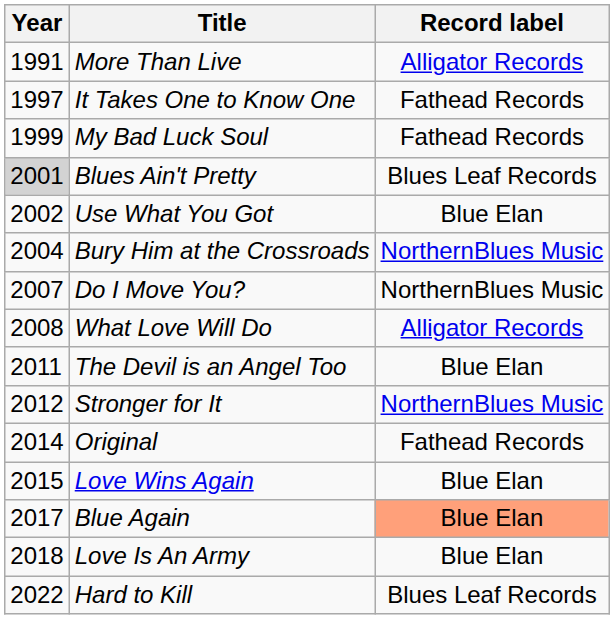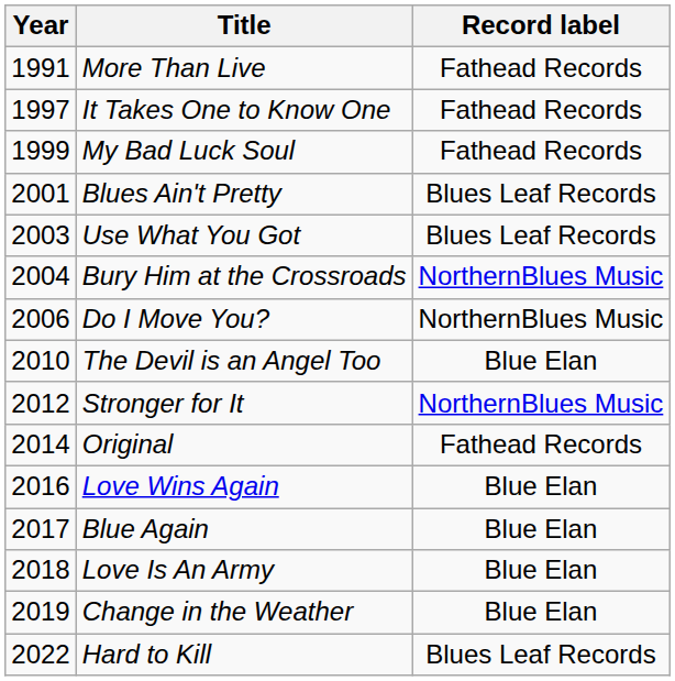More Than Live | Record label: Alligator Records -> Fathead Records
Blues Ain't Pretty | Year: lightgrey background -> no background
Use What You Got | Year: 2002 -> 2003
Use What You Got | Record label: Blue Elan -> Blues Leaf Records
Do I Move You? | Year: 2007 -> 2006
- row: 2008 | What Love Will Do | Alligator Records
The Devil is an Angel Too | Year: 2011 -> 2010
Love Wins Again | Year: 2015 -> 2016
Blue Again | Record label: lightsalmon background -> no background
+ row: 2019 | Change in the Weather | Blue Elan
